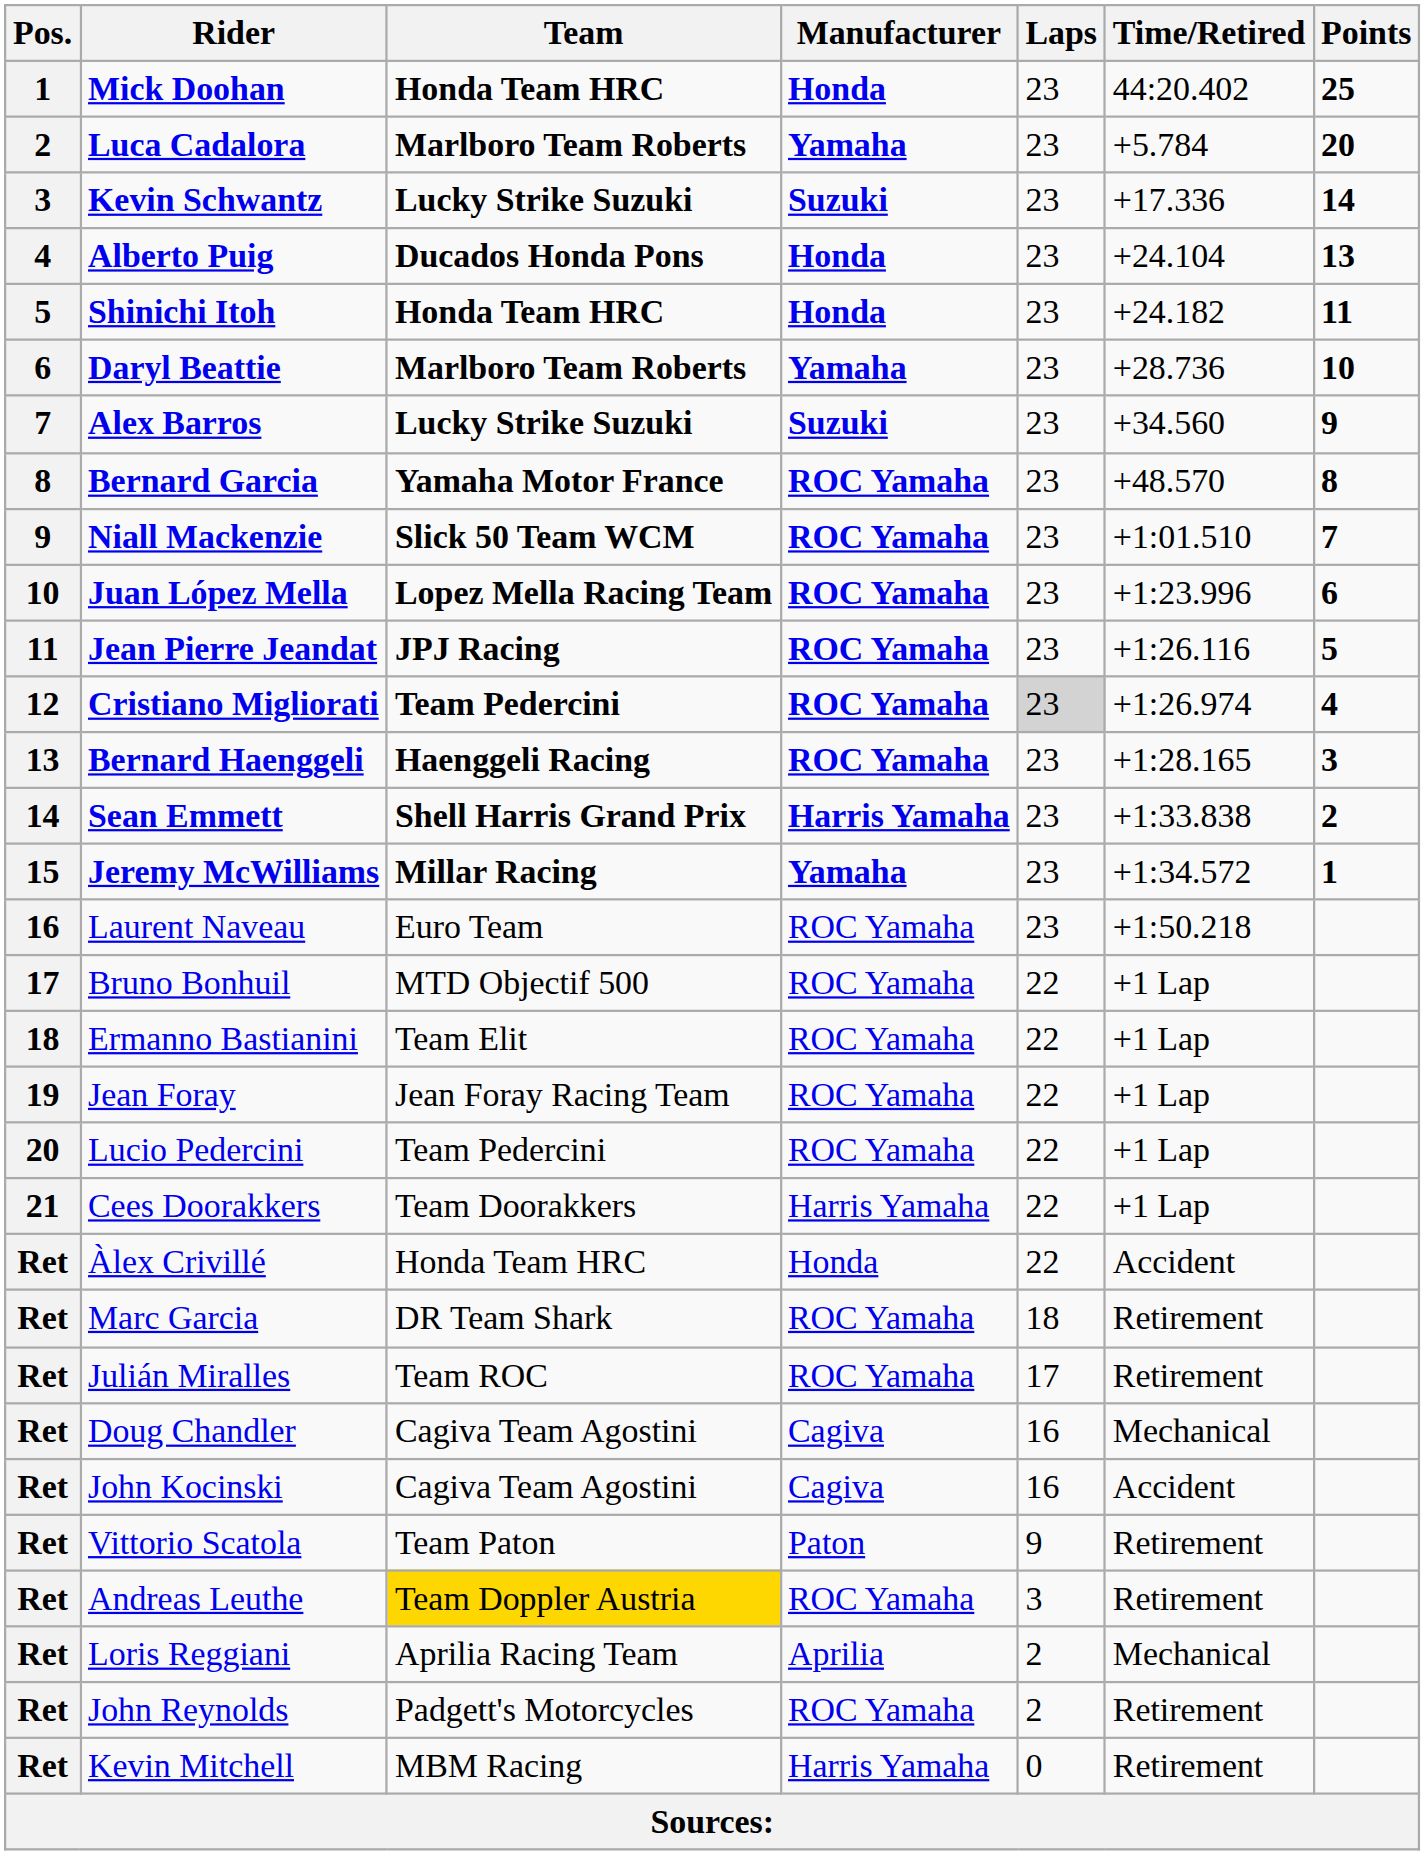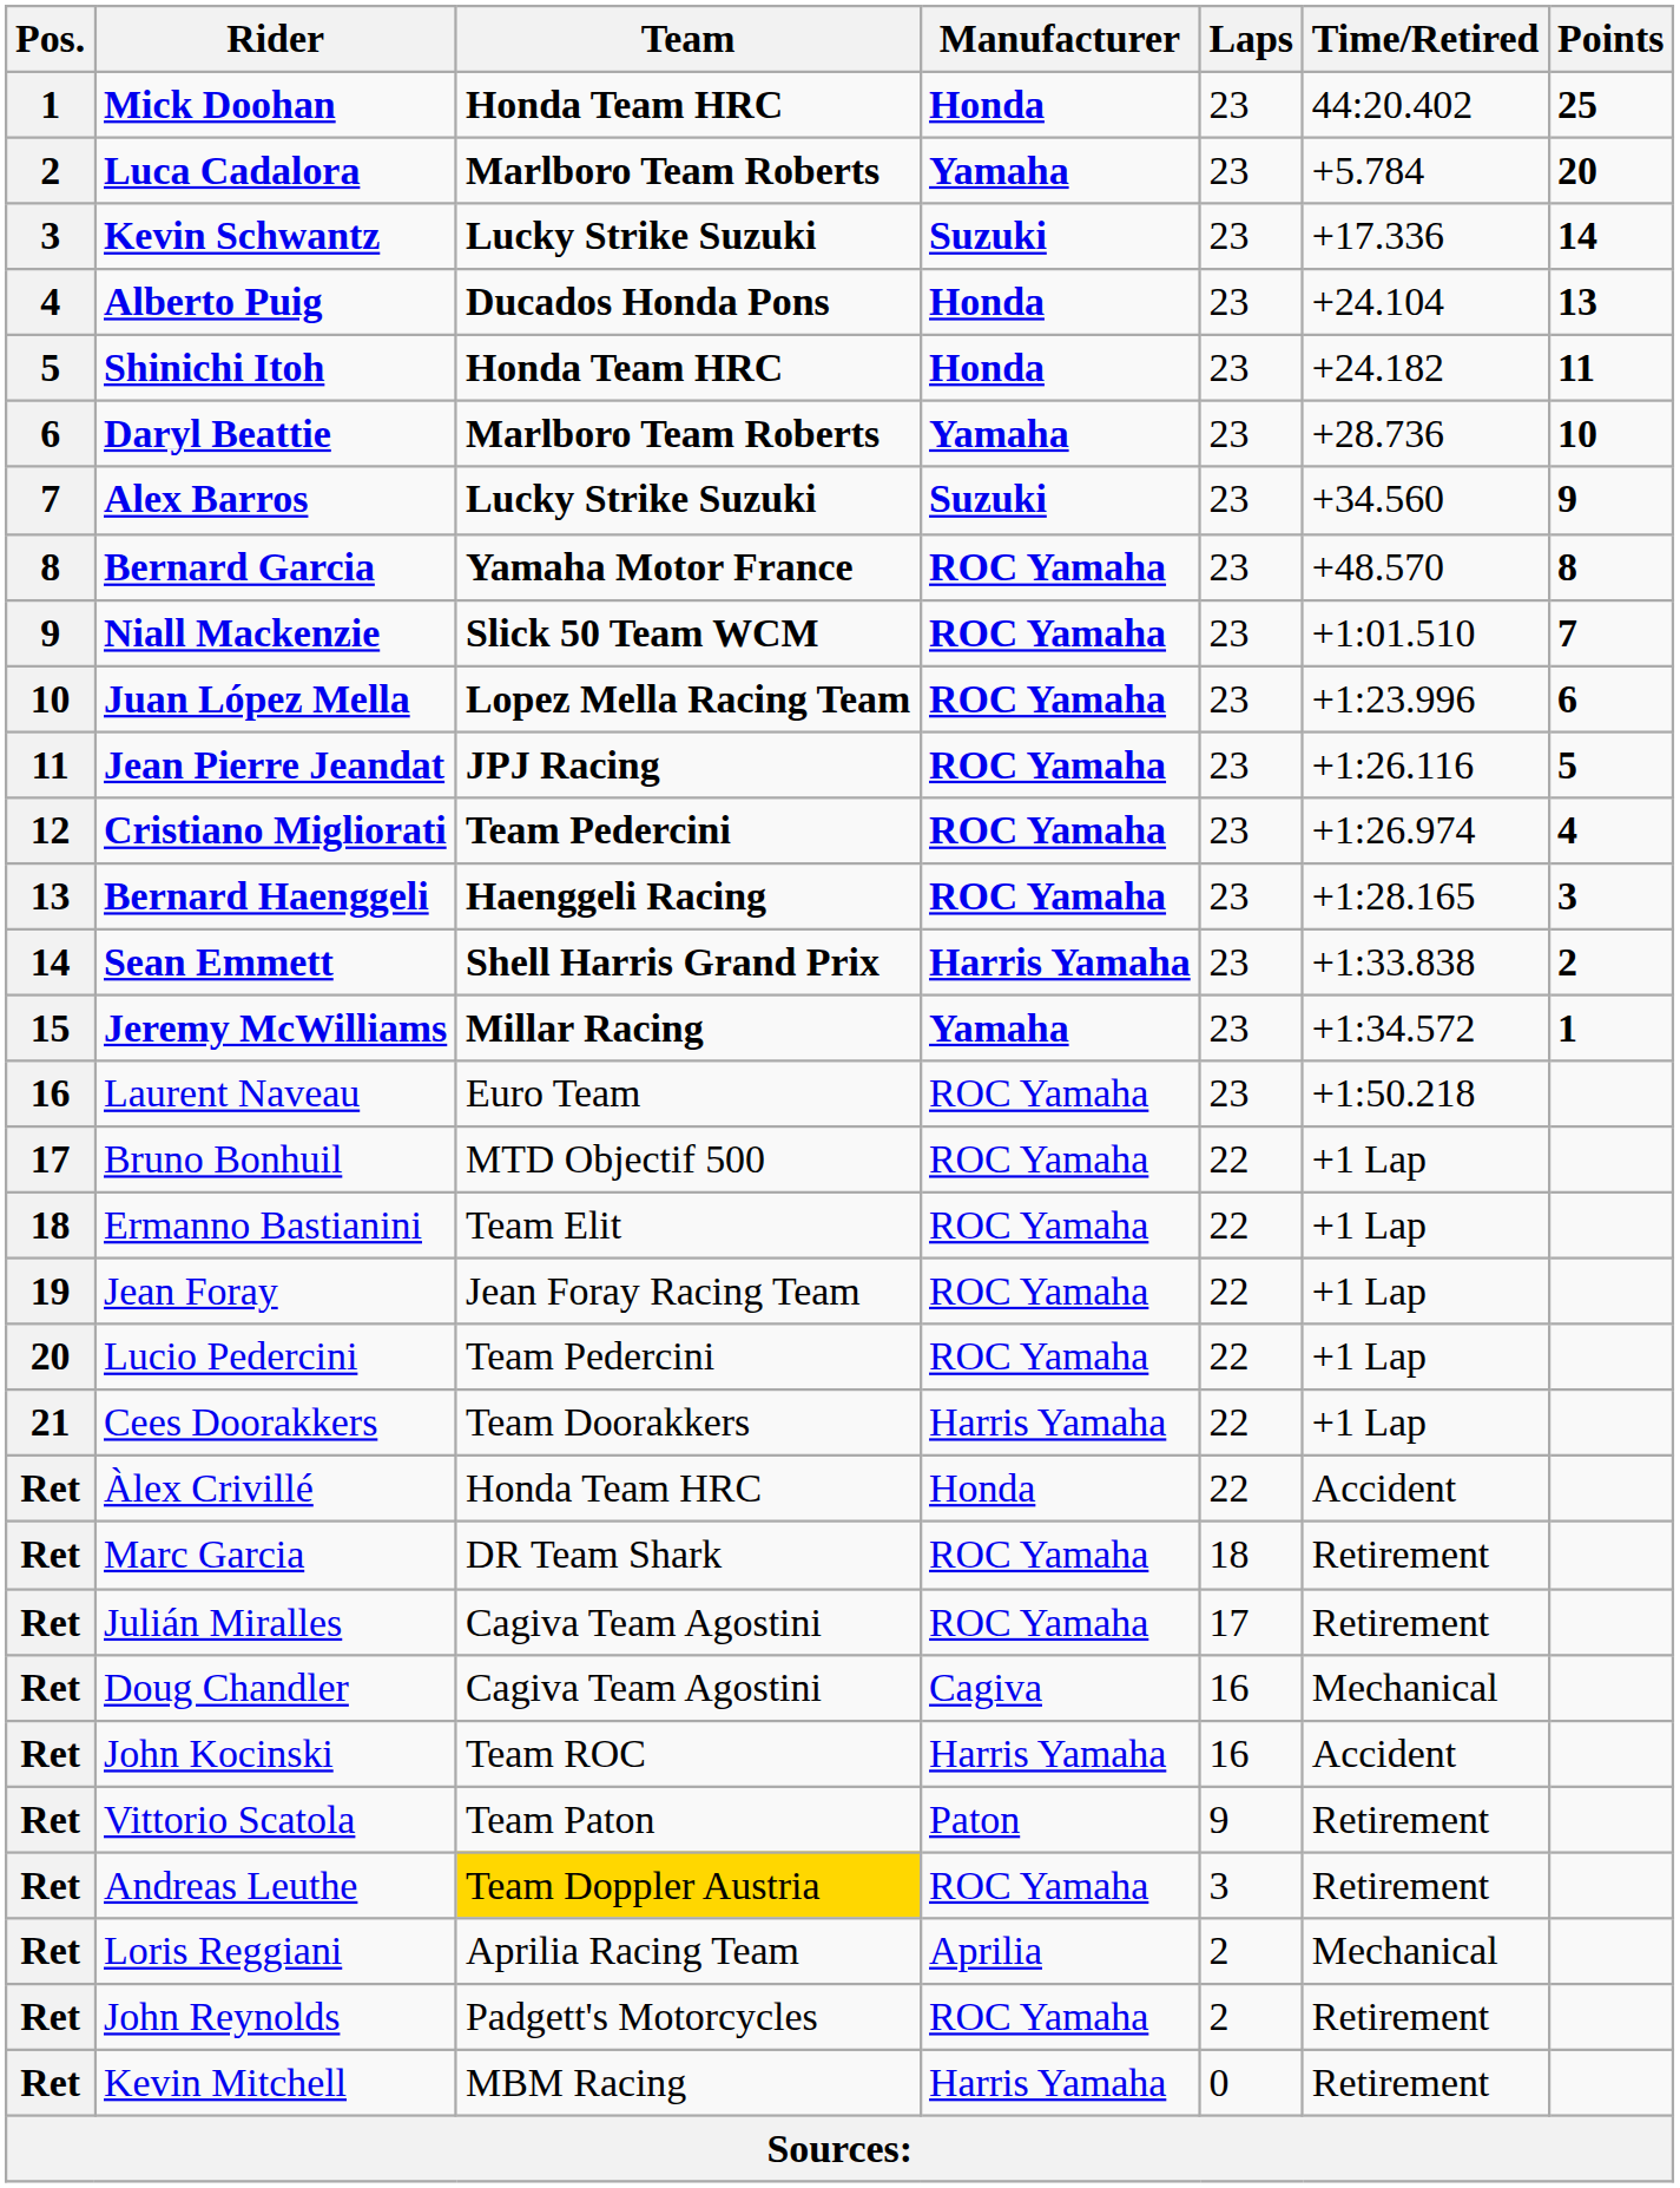Cristiano Migliorati | Laps: lightgrey background -> no background
Julián Miralles | Team: Team ROC -> Cagiva Team Agostini
John Kocinski | Team: Cagiva Team Agostini -> Team ROC
John Kocinski | Manufacturer: Cagiva -> Harris Yamaha
